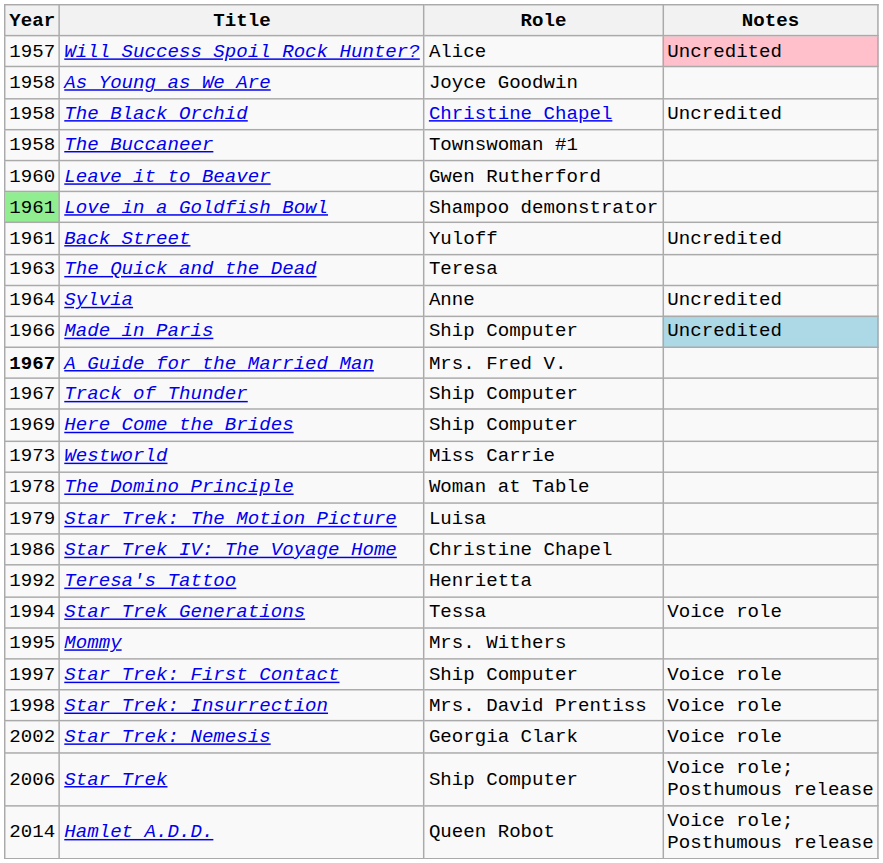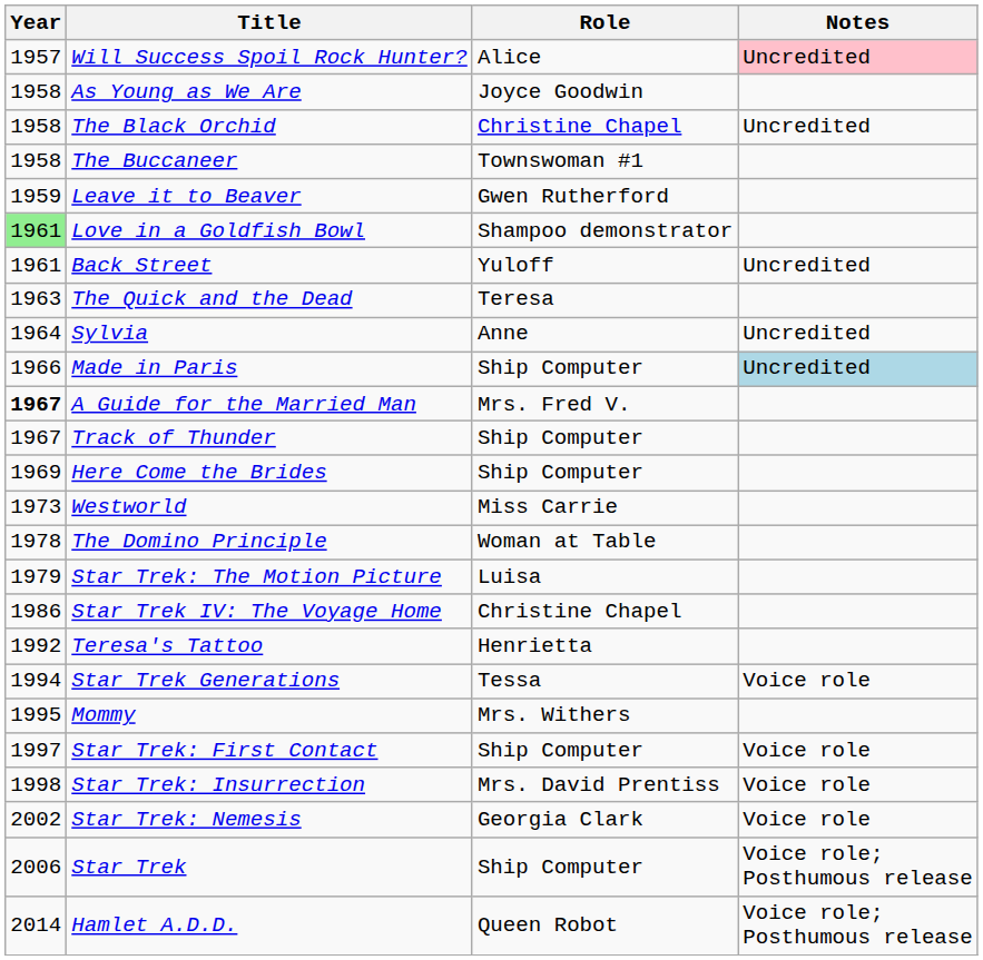Leave it to Beaver | Year: 1960 -> 1959
